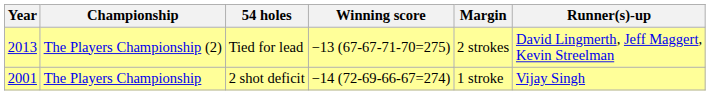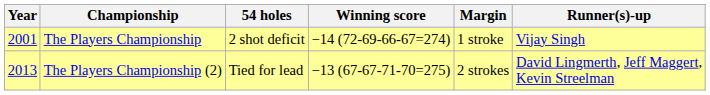rows swapped: The Players Championship <-> The Players Championship (2)
